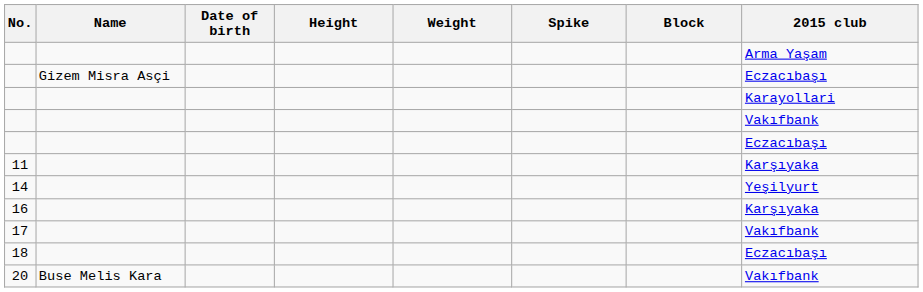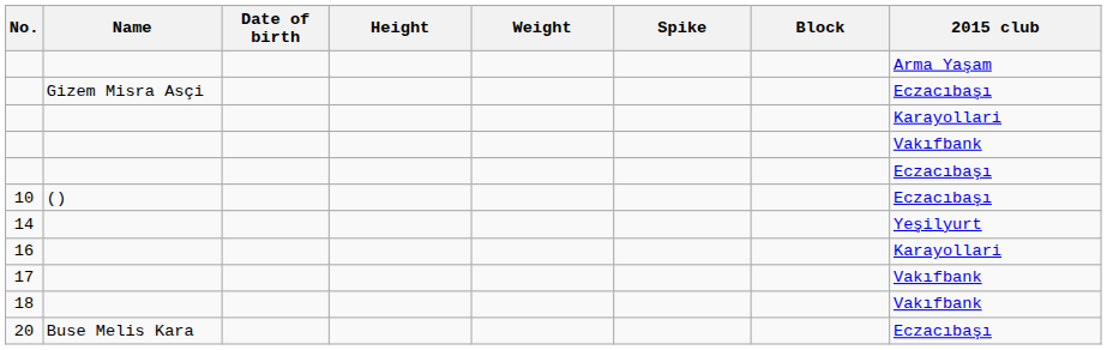+ row: 10 | () | Eczacıbaşı
- row: 11 | Karşıyaka
16 | 2015 club: Karşıyaka -> Karayollari
18 | 2015 club: Eczacıbaşı -> Vakıfbank
20 | 2015 club: Vakıfbank -> Eczacıbaşı
